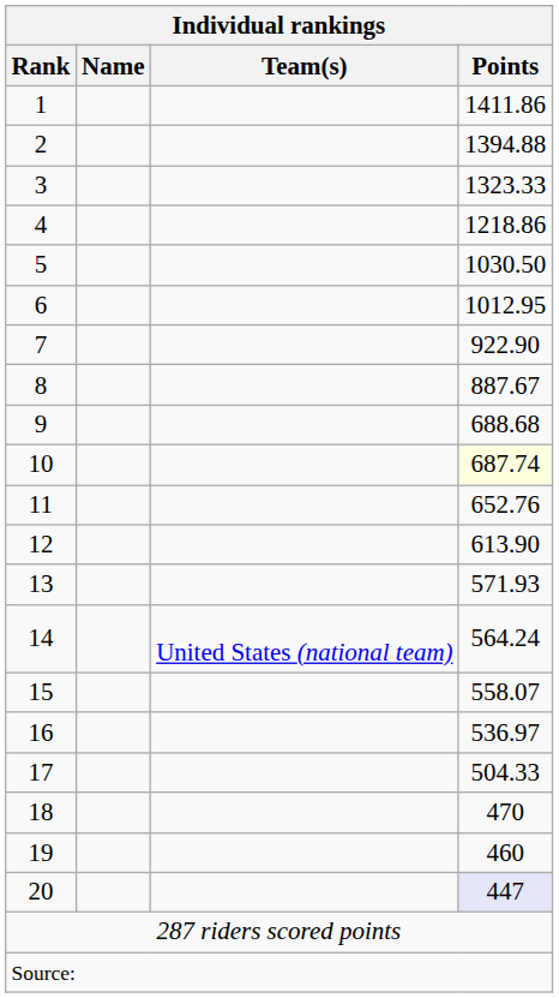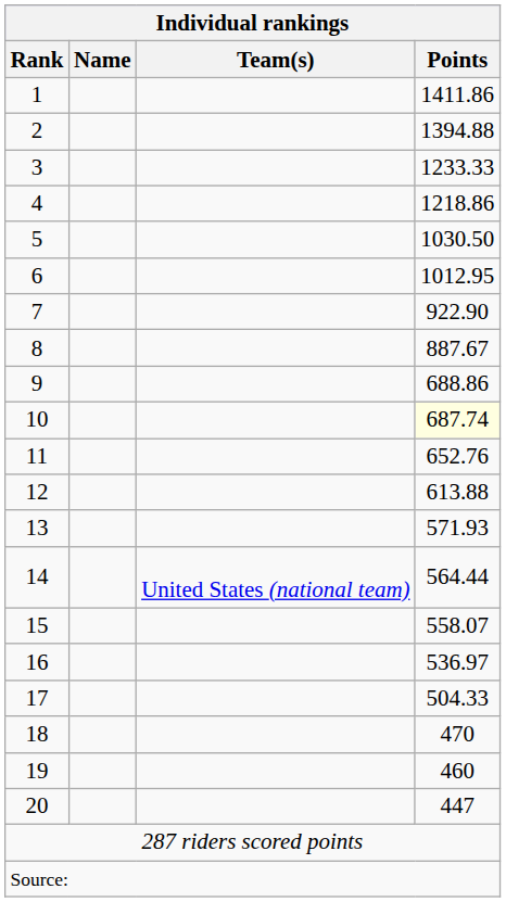3 | Points: 1323.33 -> 1233.33
9 | Points: 688.68 -> 688.86
12 | Points: 613.90 -> 613.88
14 | Points: 564.24 -> 564.44
20 | Points: lavender background -> no background
